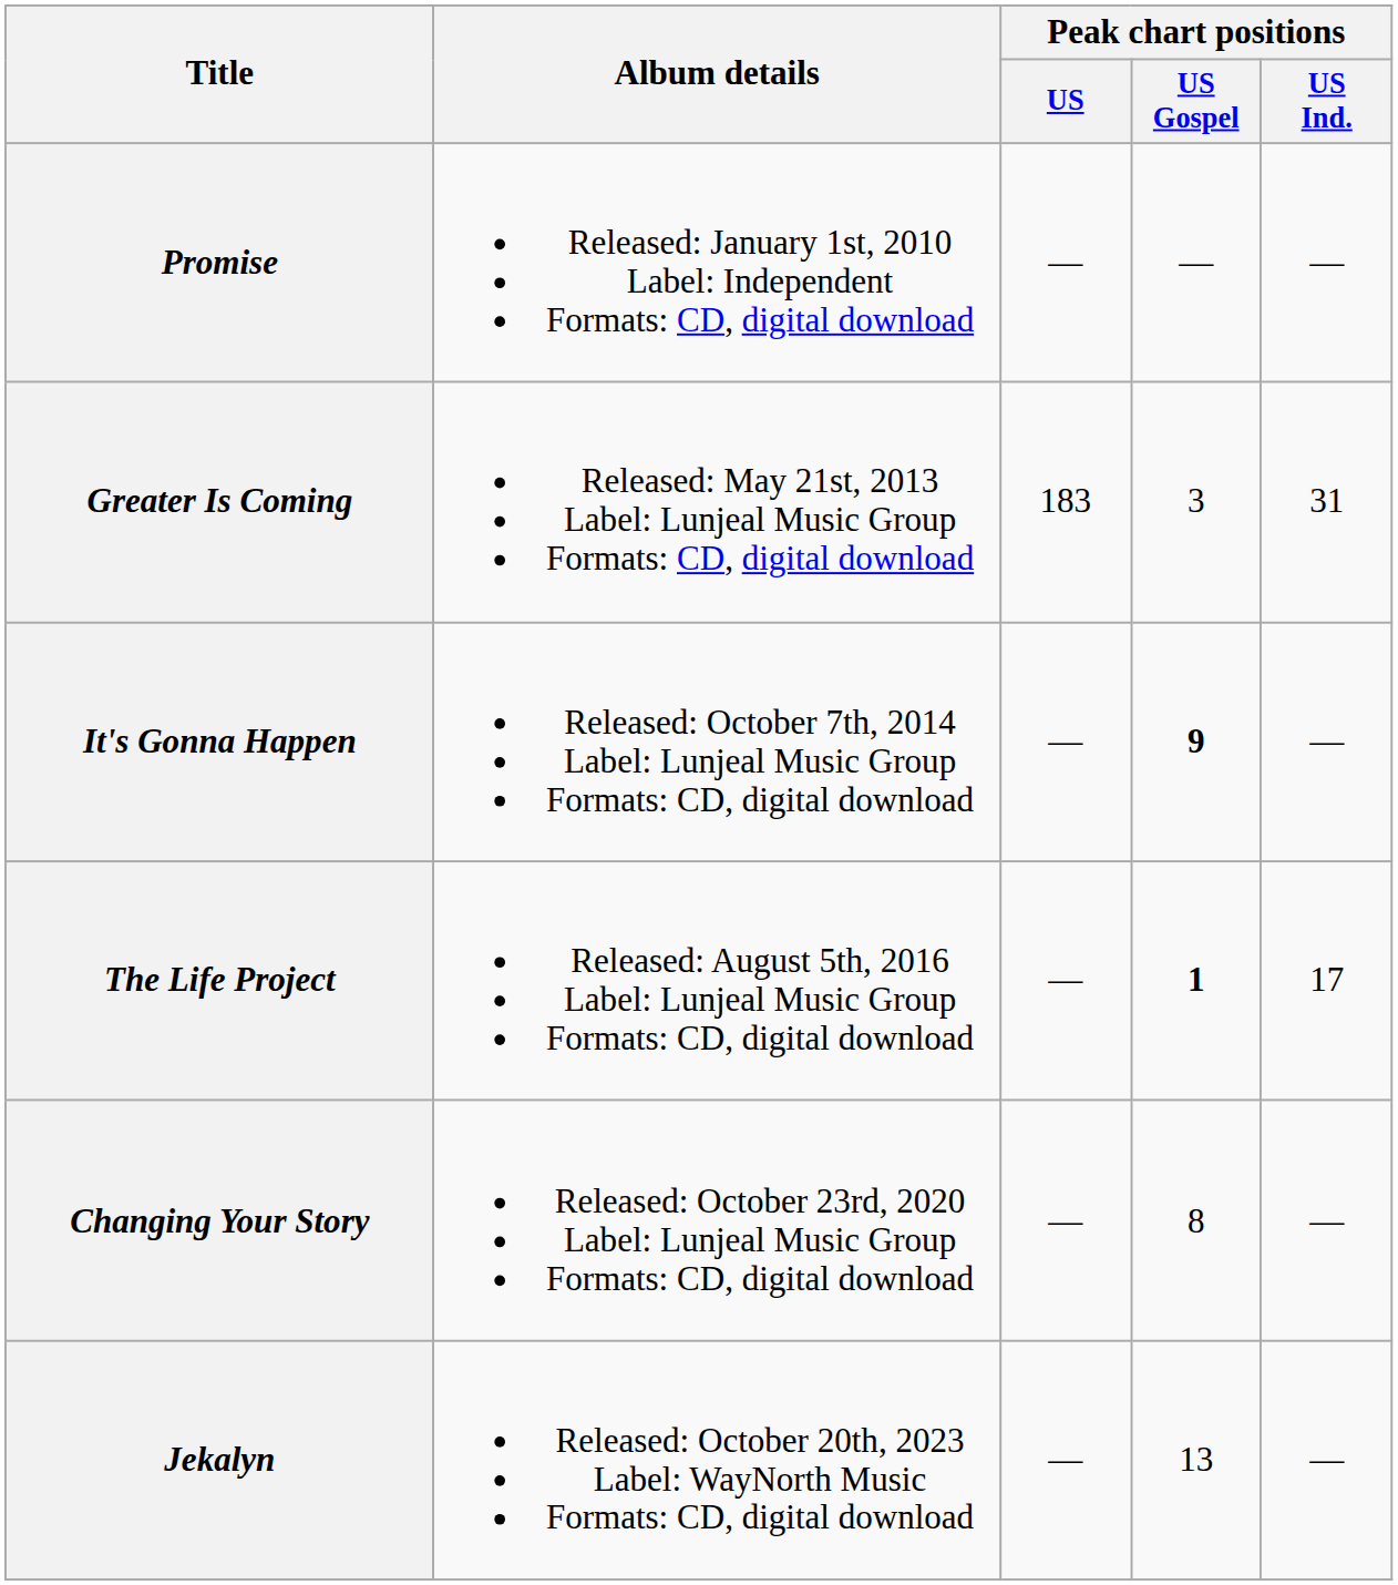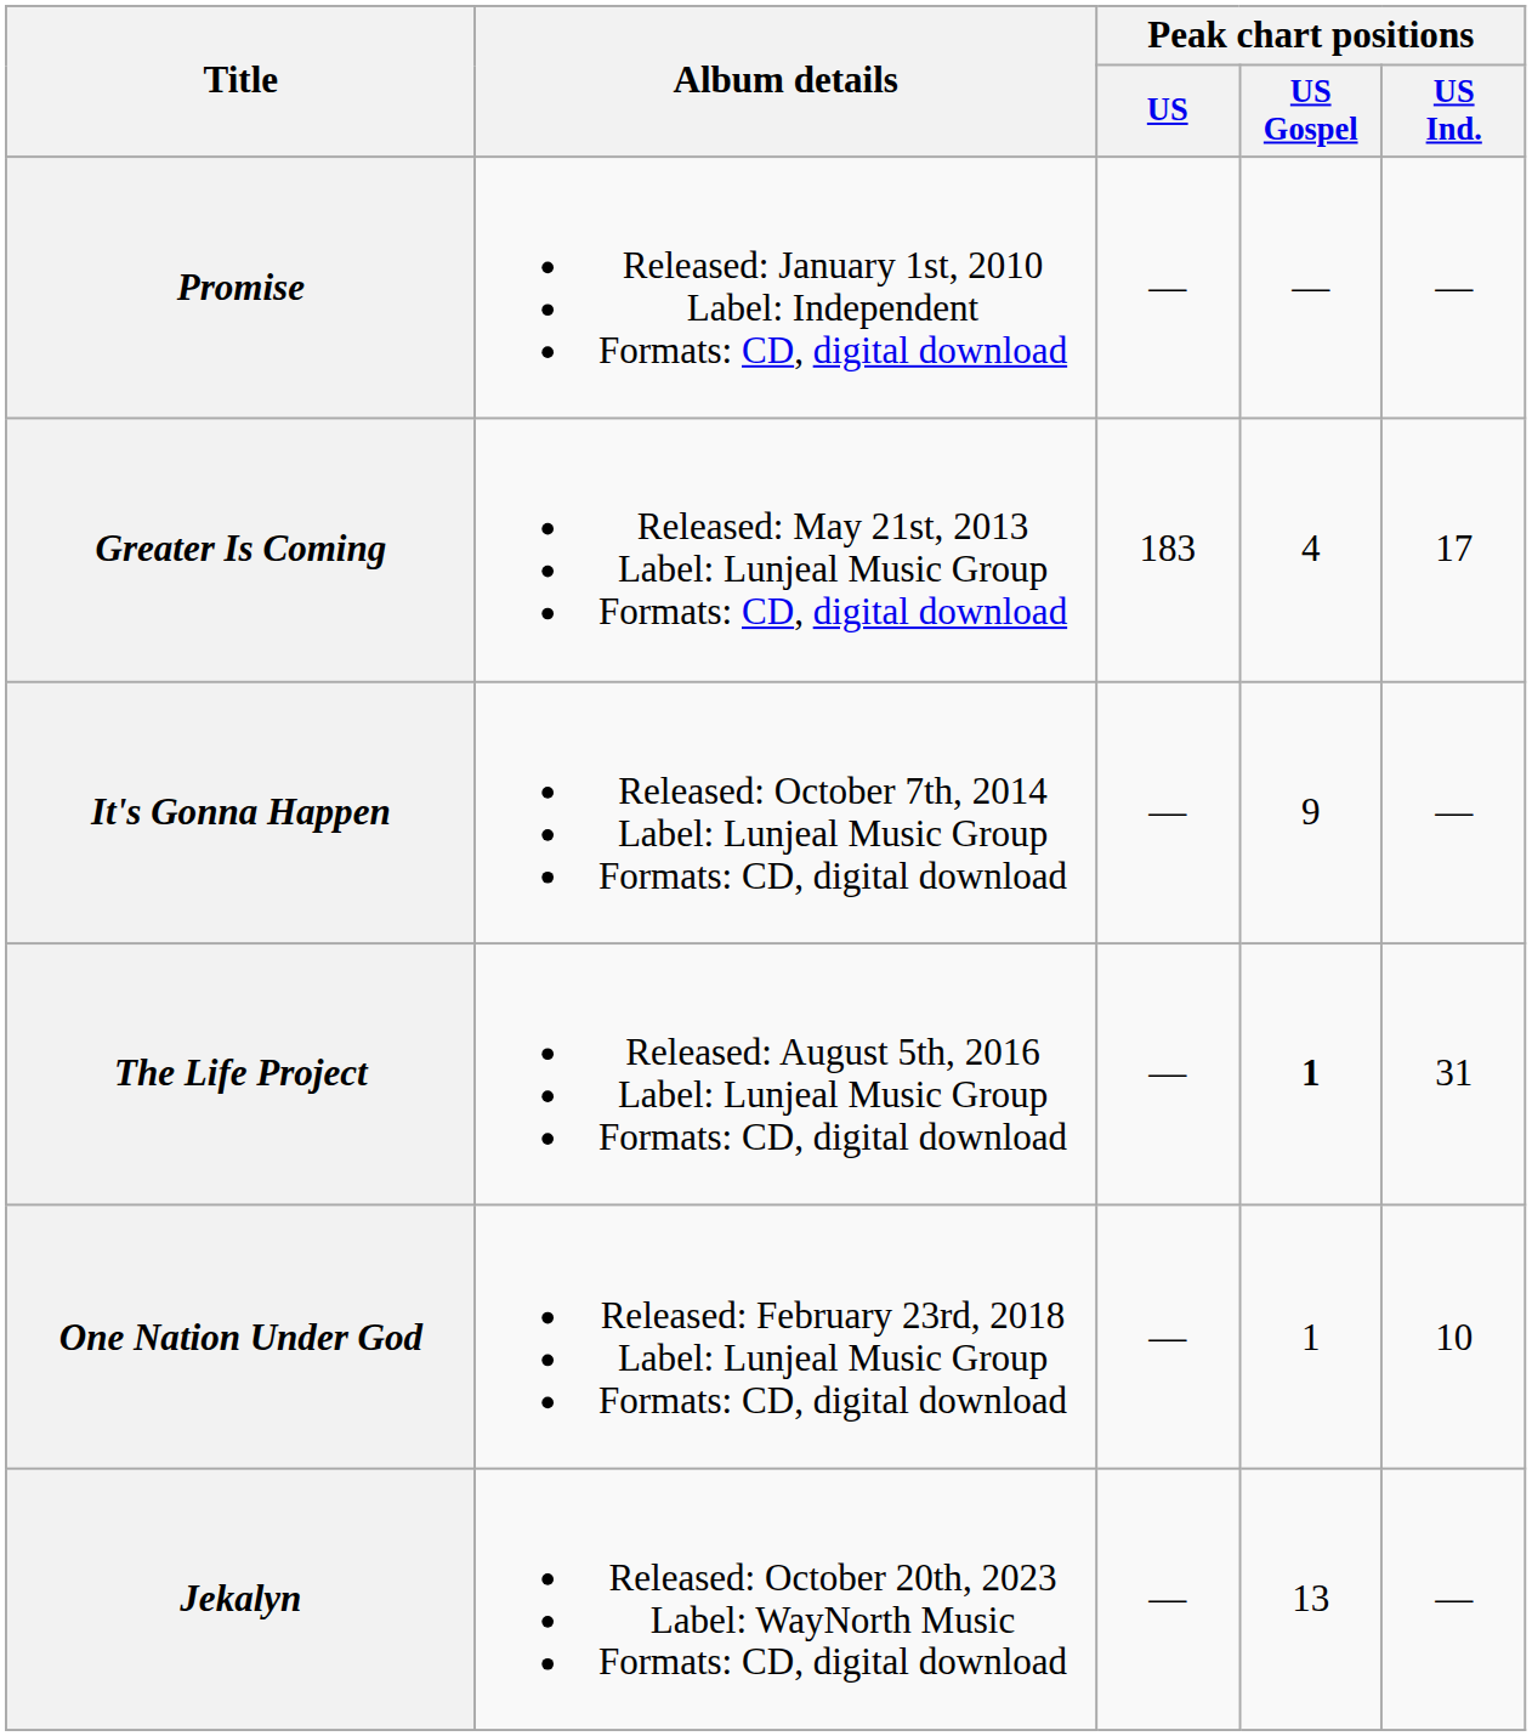Greater Is Coming | Peak chart positions / US Gospel: 3 -> 4
Greater Is Coming | Peak chart positions / US Ind.: 31 -> 17
It's Gonna Happen | Peak chart positions / US Gospel: bold -> normal
The Life Project | Peak chart positions / US Ind.: 17 -> 31
+ row: One Nation Under God | Released: February 23rd, 2018 Label: Lunjeal Music Group Formats: CD, digital download | — | 1 | 10
- row: Changing Your Story | Released: October 23rd, 2020 Label: Lunjeal Music Group Formats: CD, digital download | — | 8 | —
